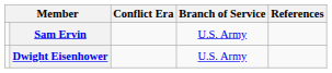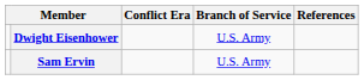rows swapped: Dwight Eisenhower <-> Sam Ervin
